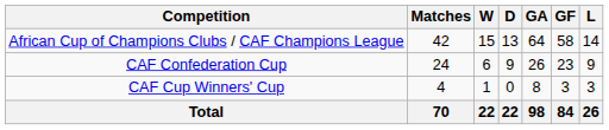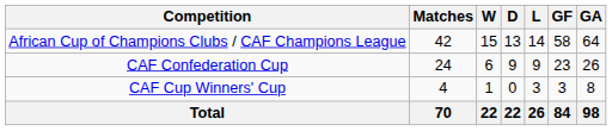columns swapped: L <-> GA
